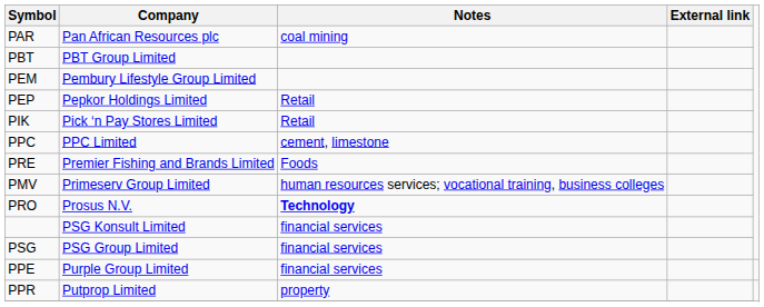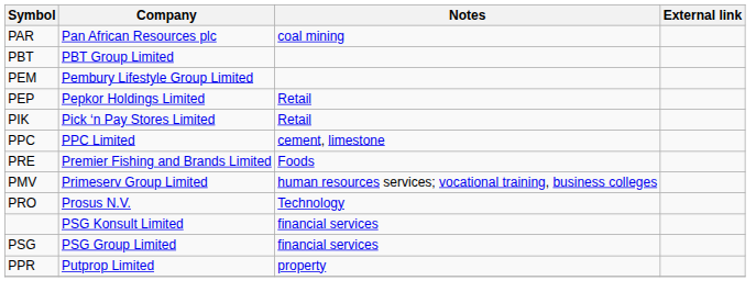PRO | Notes: bold -> normal
- row: PPE | Purple Group Limited | financial services
